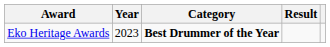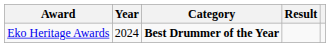Eko Heritage Awards | Year: 2023 -> 2024
